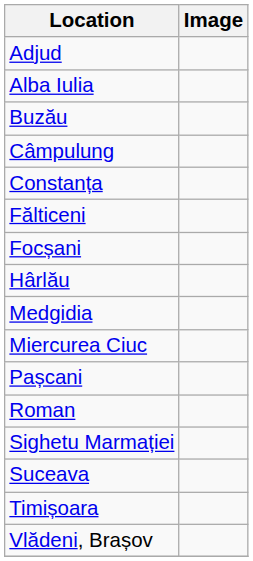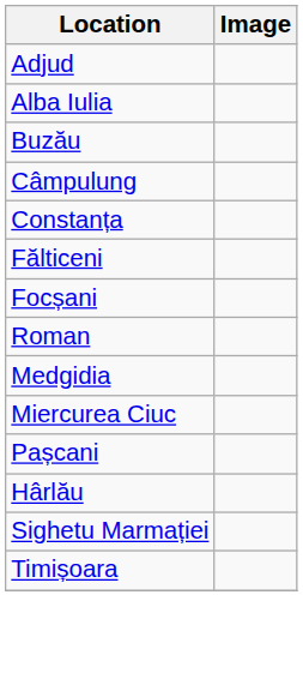rows swapped: Hârlău <-> Roman
- row: Suceava
- row: Vlădeni, Brașov
